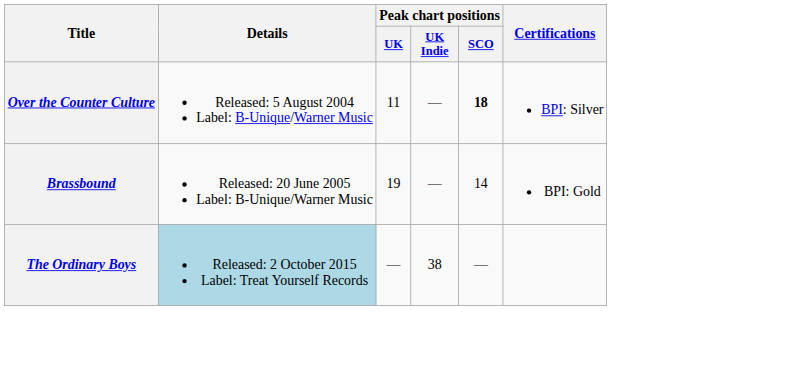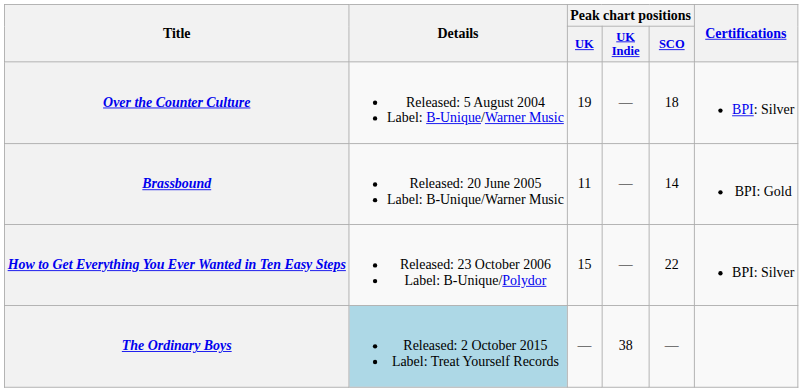Over the Counter Culture | Peak chart positions / UK: 11 -> 19
Over the Counter Culture | Peak chart positions / SCO: bold -> normal
Brassbound | Peak chart positions / UK: 19 -> 11
+ row: How to Get Everything You Ever Wanted in Ten Easy Steps | Released: 23 October 2006 Label: B-Unique/Polydor | 15 | — | 22 | BPI: Silver
